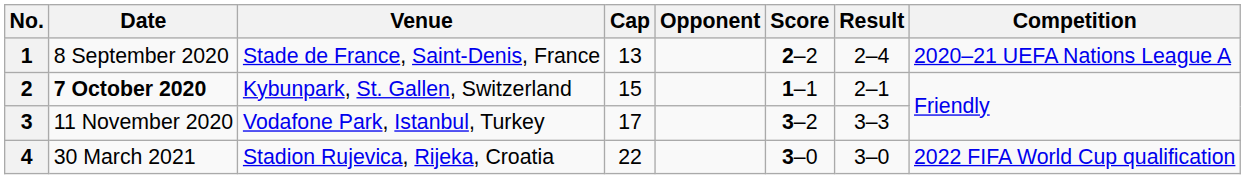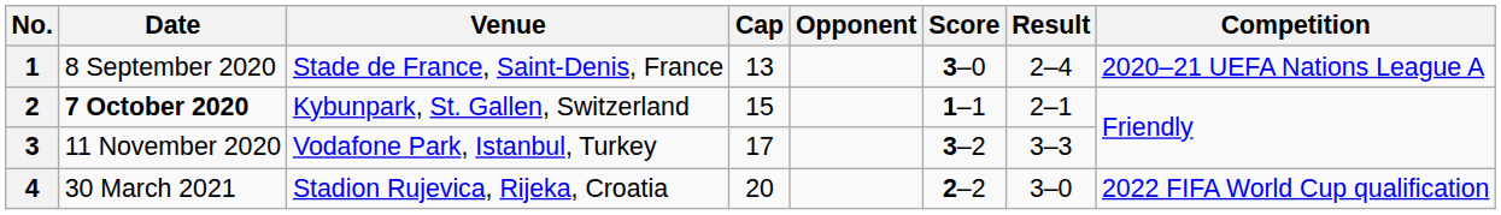1 | Score: 2–2 -> 3–0
4 | Cap: 22 -> 20
4 | Score: 3–0 -> 2–2
